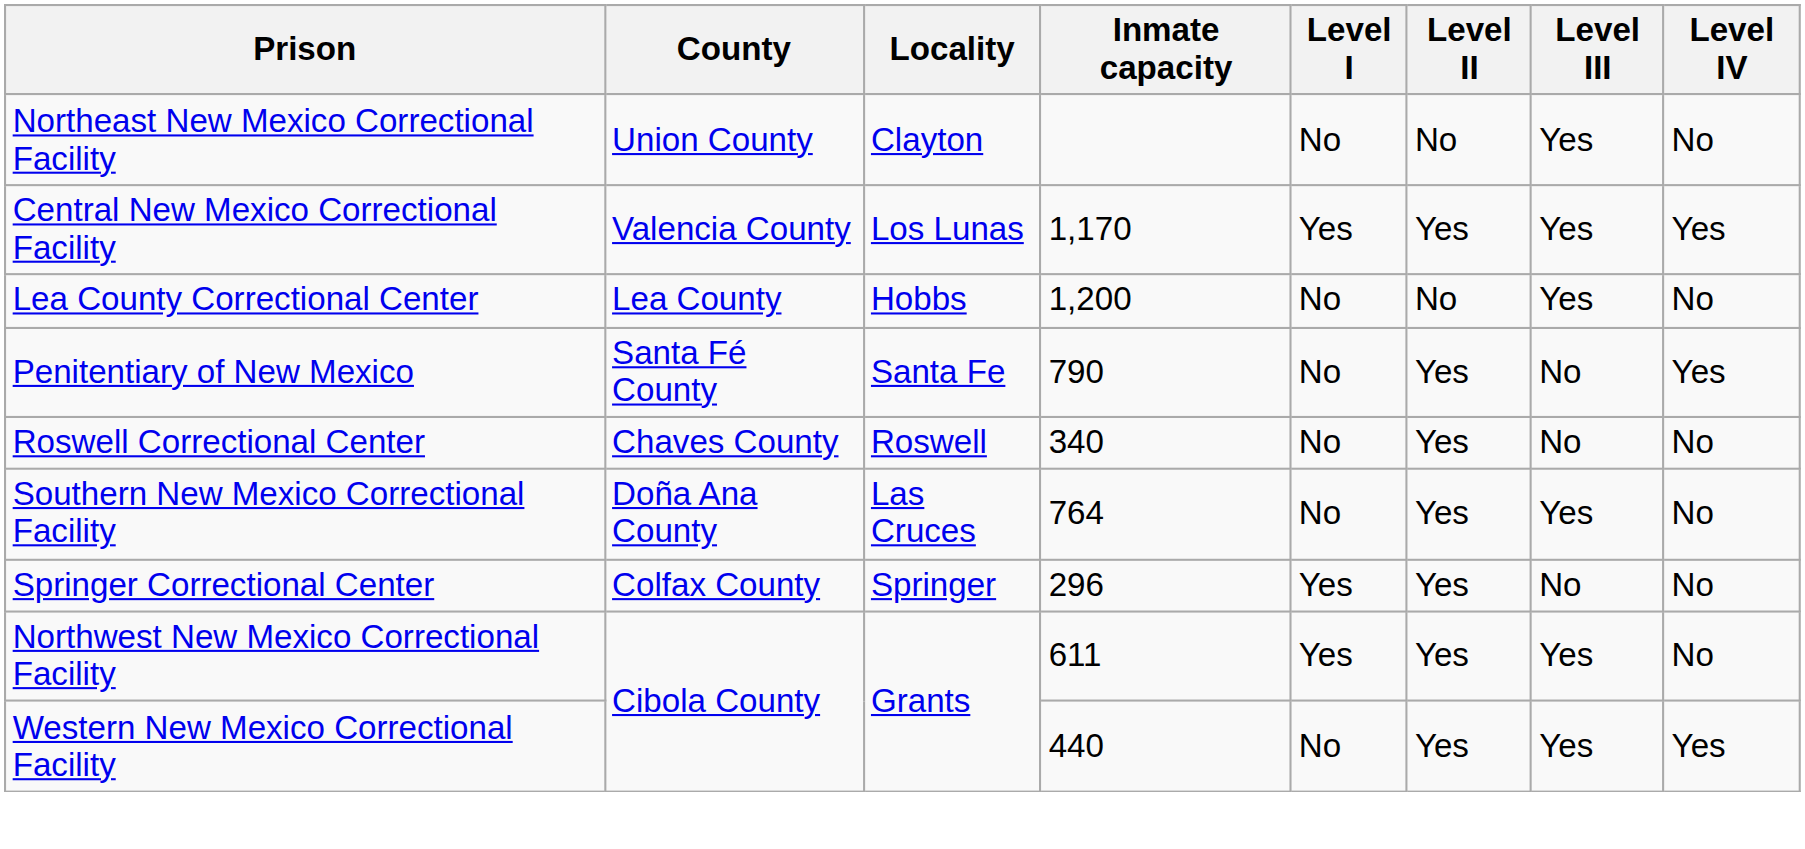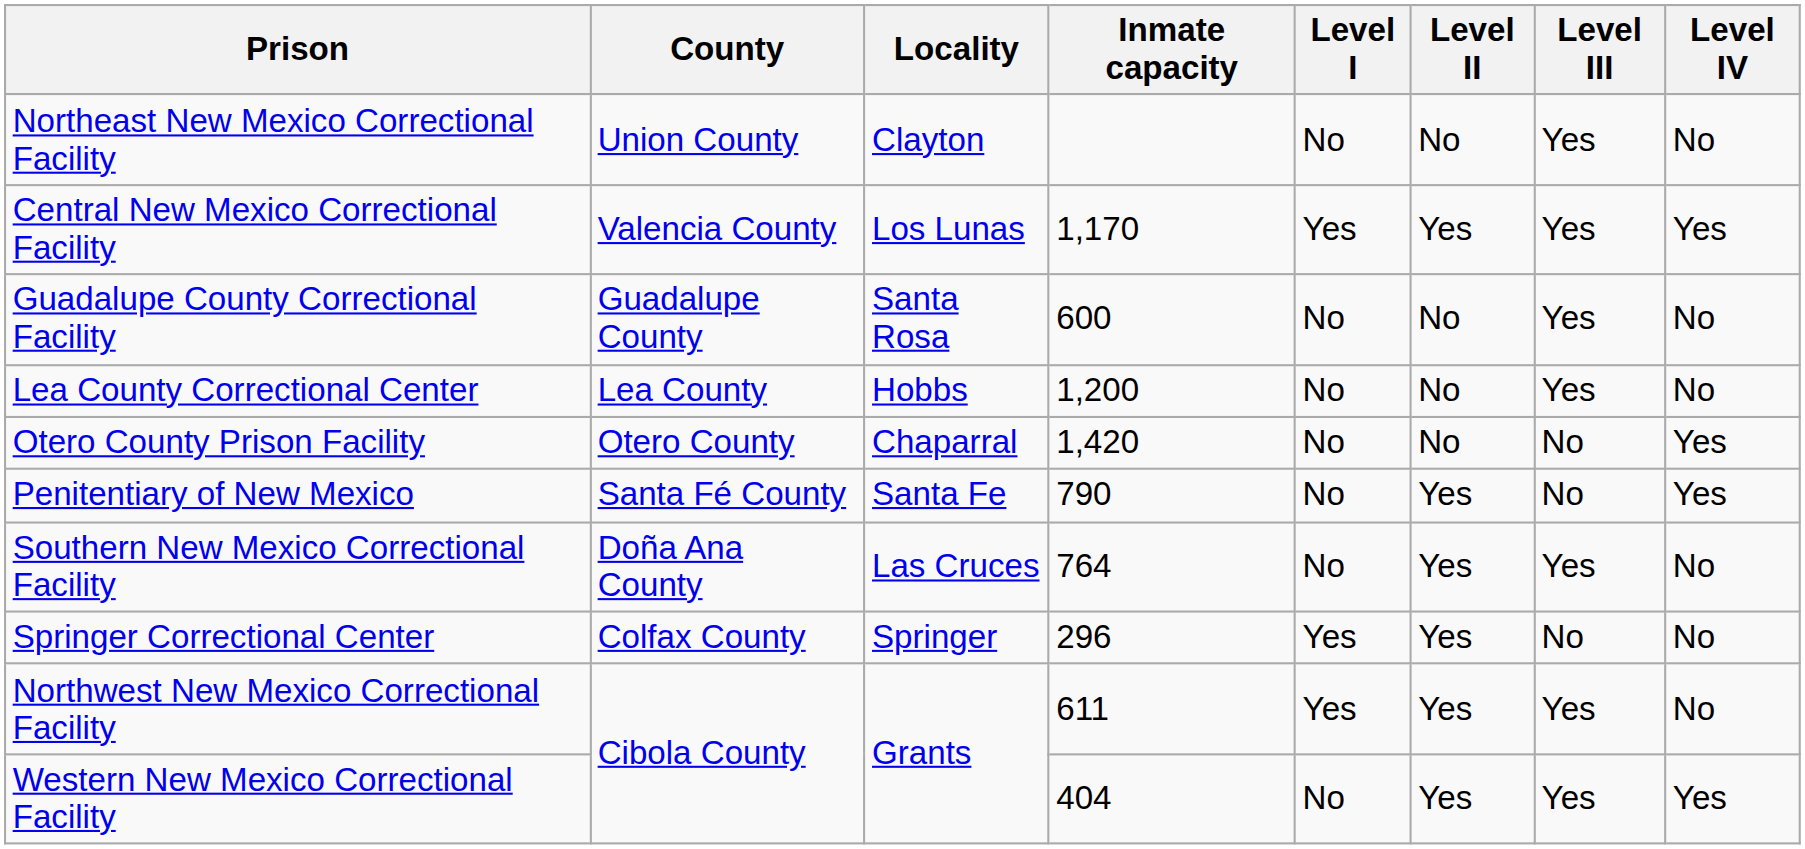+ row: Guadalupe County Correctional Facility | Guadalupe County | Santa Rosa | 600 | No | No | Yes | No
+ row: Otero County Prison Facility | Otero County | Chaparral | 1,420 | No | No | No | Yes
- row: Roswell Correctional Center | Chaves County | Roswell | 340 | No | Yes | No | No
Western New Mexico Correctional Facility | Inmate capacity: 440 -> 404
